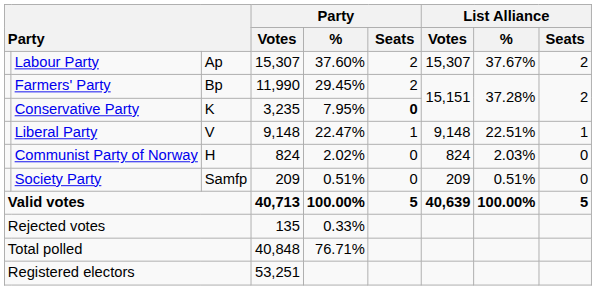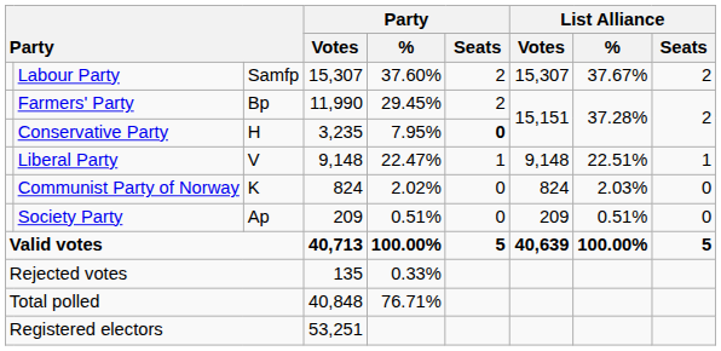Labour Party | column 3: Ap -> Samfp
Conservative Party | column 3: K -> H
Communist Party of Norway | column 3: H -> K
Society Party | column 3: Samfp -> Ap
